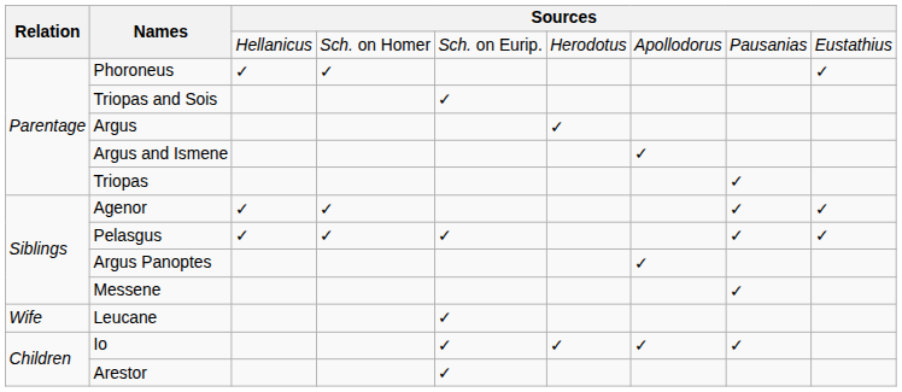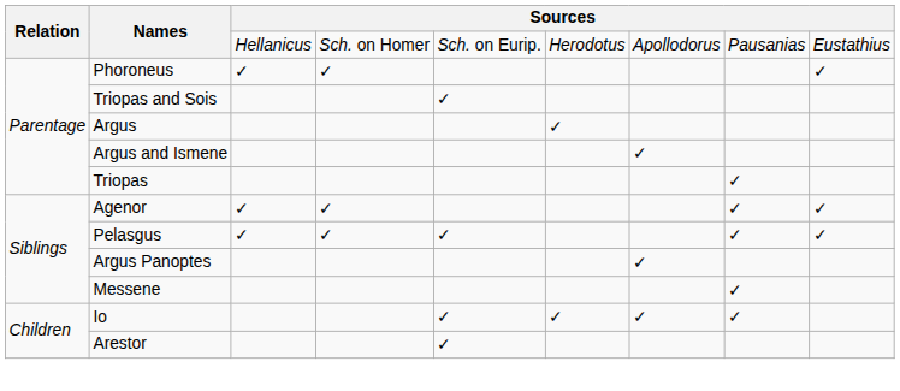- row: Wife | Leucane | ✓
